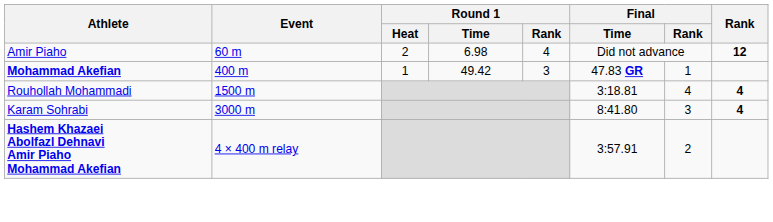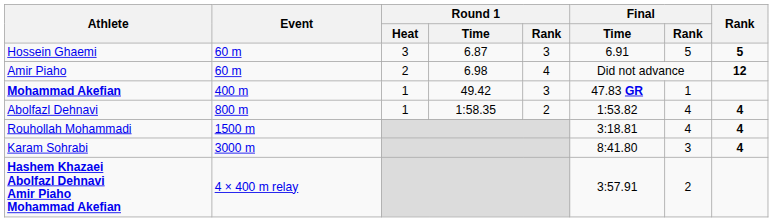+ row: Hossein Ghaemi | 60 m | 3 | 6.87 | 3 | 6.91 | 5 | 5
+ row: Abolfazl Dehnavi | 800 m | 1 | 1:58.35 | 2 | 1:53.82 | 4 | 4
